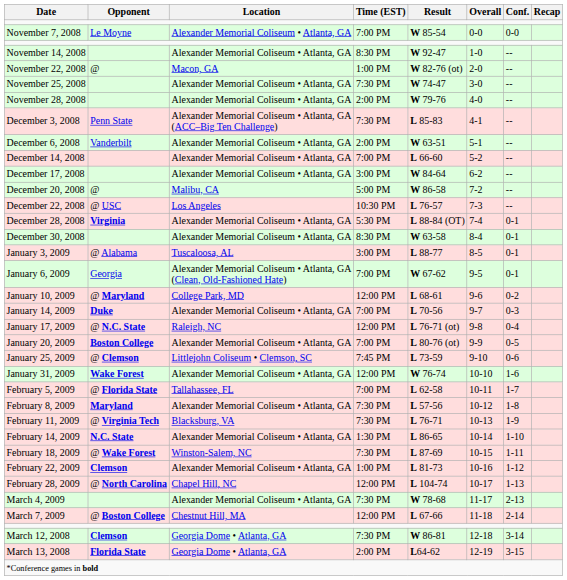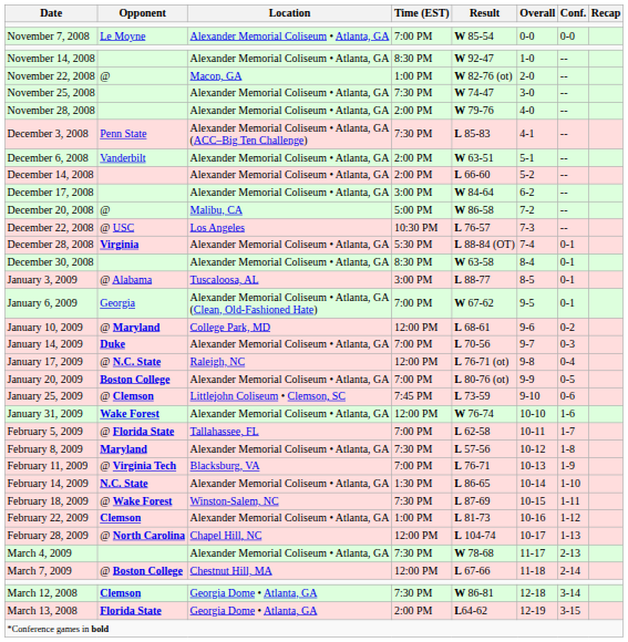December 14, 2008 | Time (EST): 7:00 PM -> 2:00 PM
February 11, 2009 | Time (EST): 7:30 PM -> 7:00 PM
